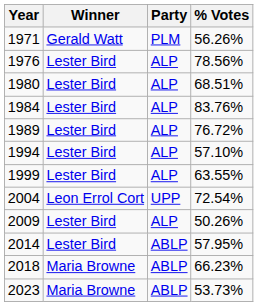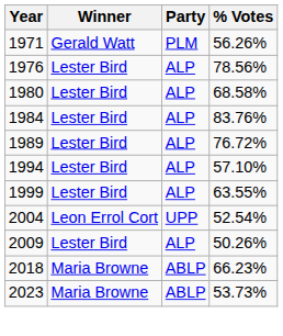1980 | % Votes: 68.51% -> 68.58%
2004 | % Votes: 72.54% -> 52.54%
- row: 2014 | Lester Bird | ABLP | 57.95%
